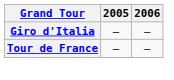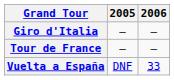+ row: Vuelta a España | DNF | 33
